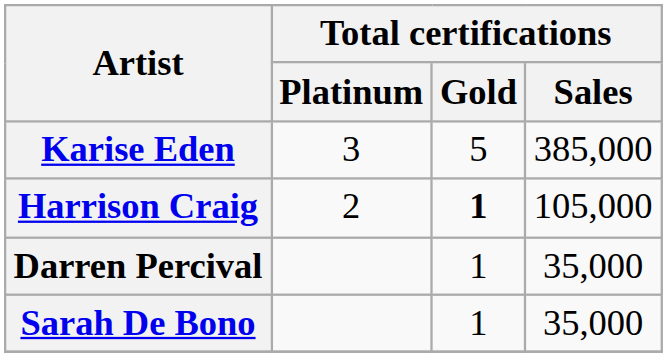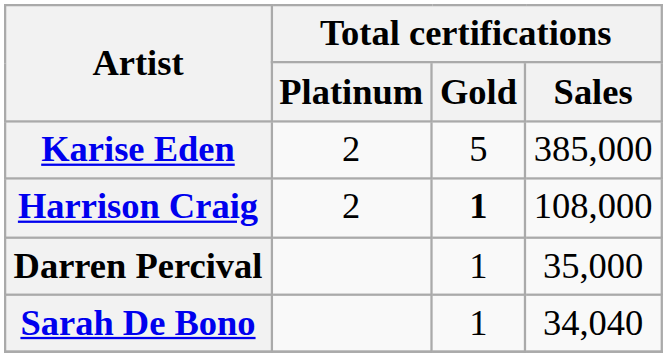Karise Eden | Total certifications / Platinum: 3 -> 2
Harrison Craig | Total certifications / Sales: 105,000 -> 108,000
Sarah De Bono | Total certifications / Sales: 35,000 -> 34,040
